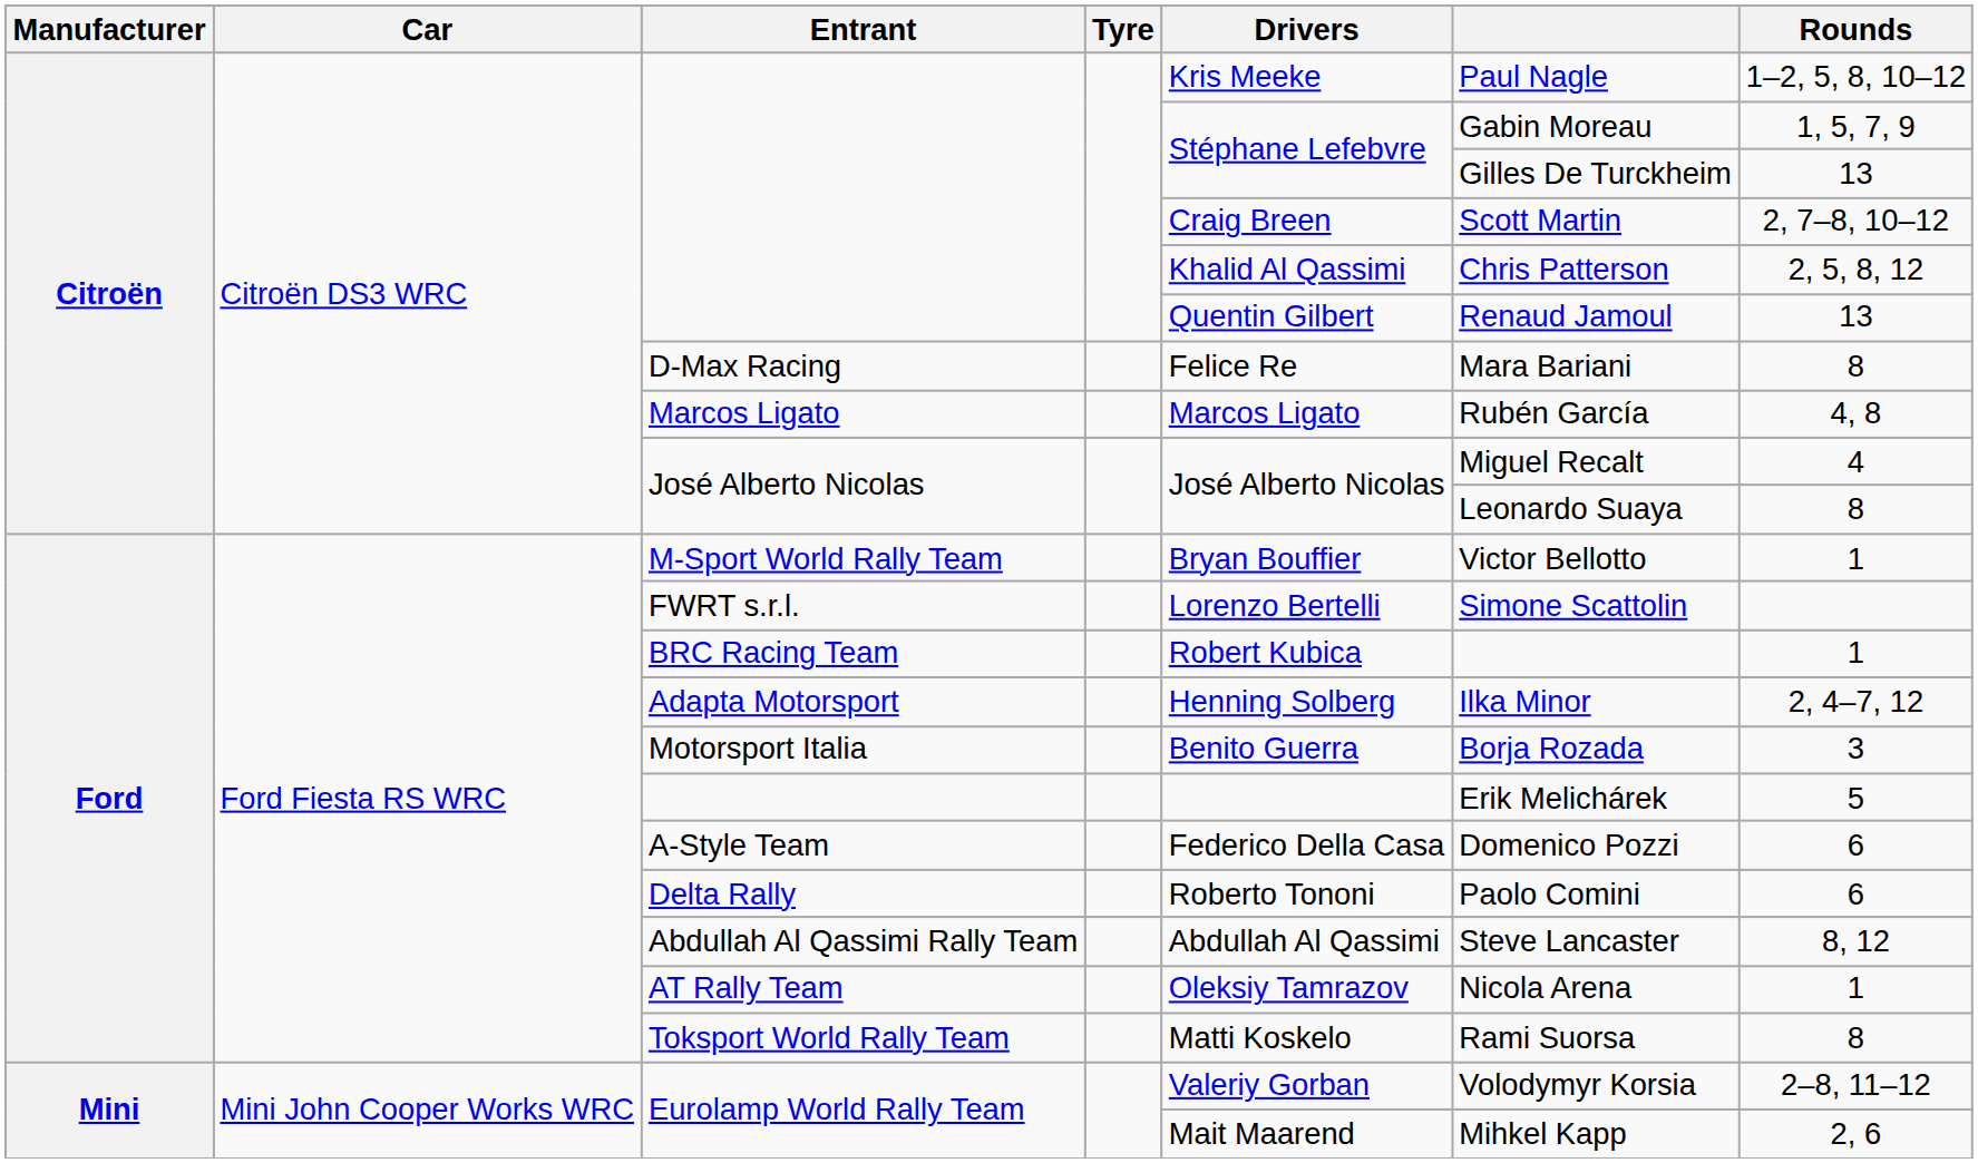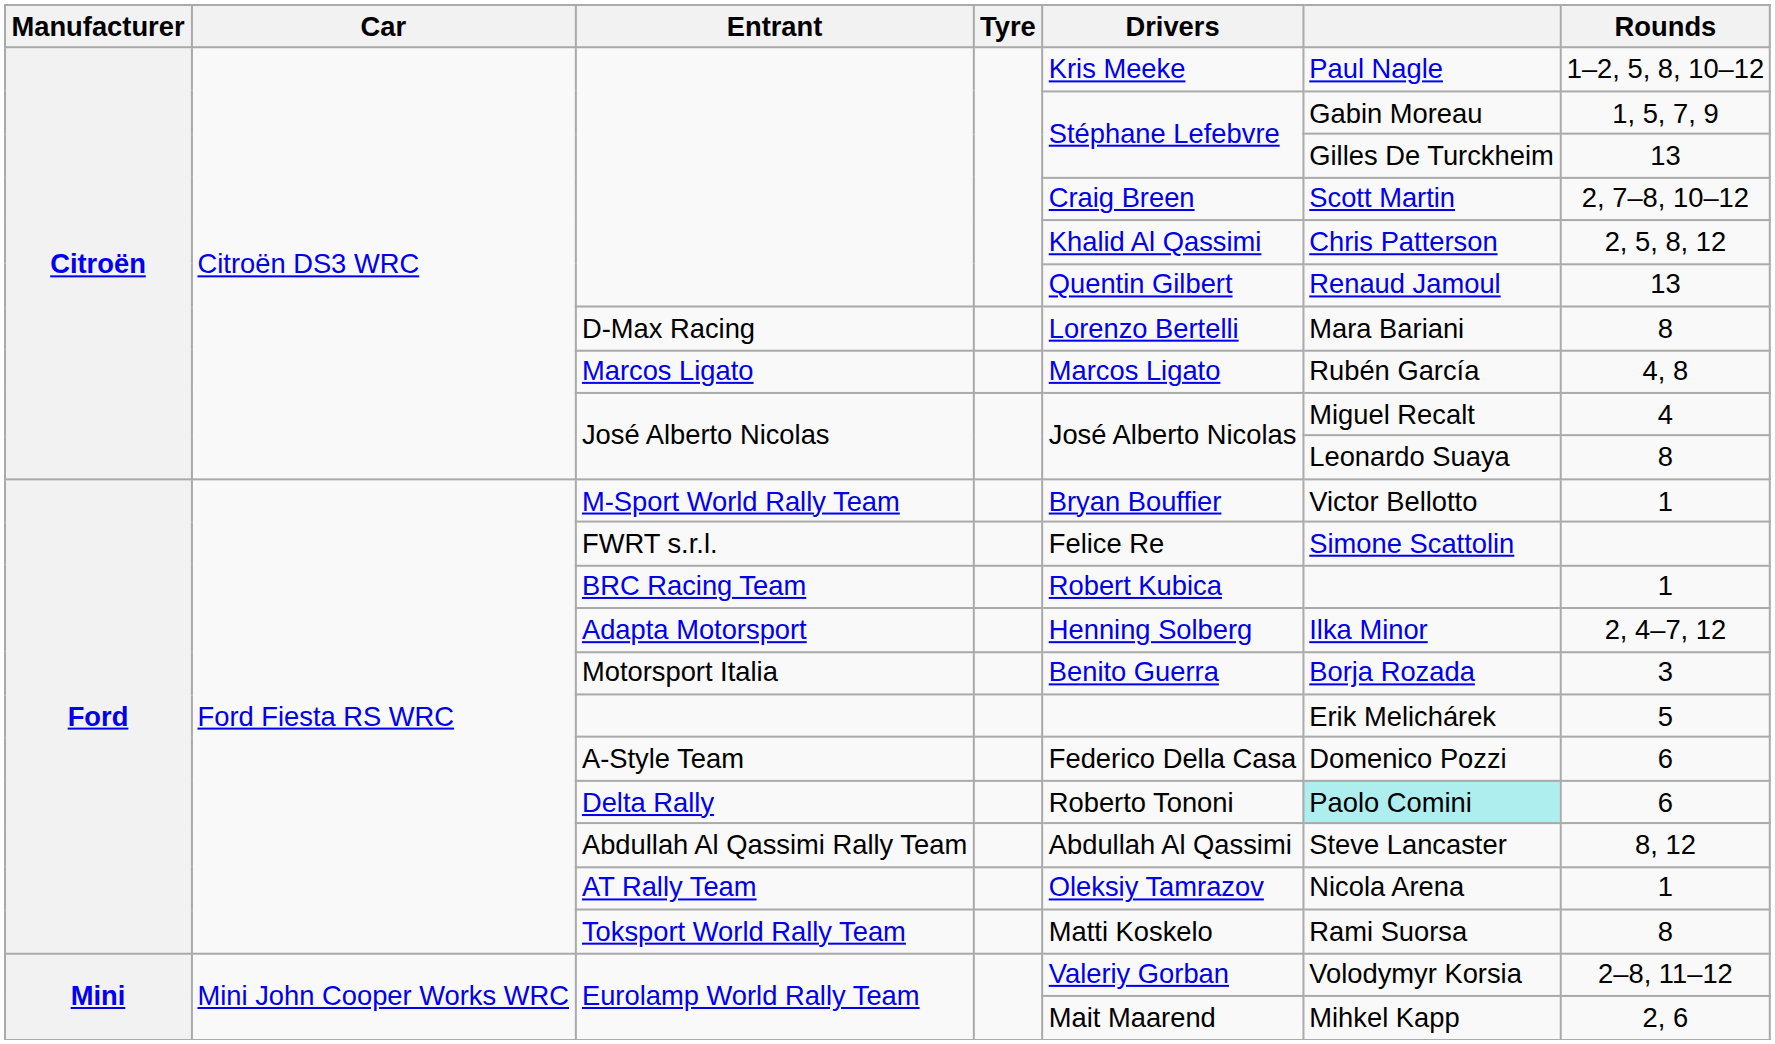D-Max Racing | Drivers: Felice Re -> Lorenzo Bertelli
FWRT s.r.l. | Drivers: Lorenzo Bertelli -> Felice Re
Delta Rally | column 6: no background -> paleturquoise background
